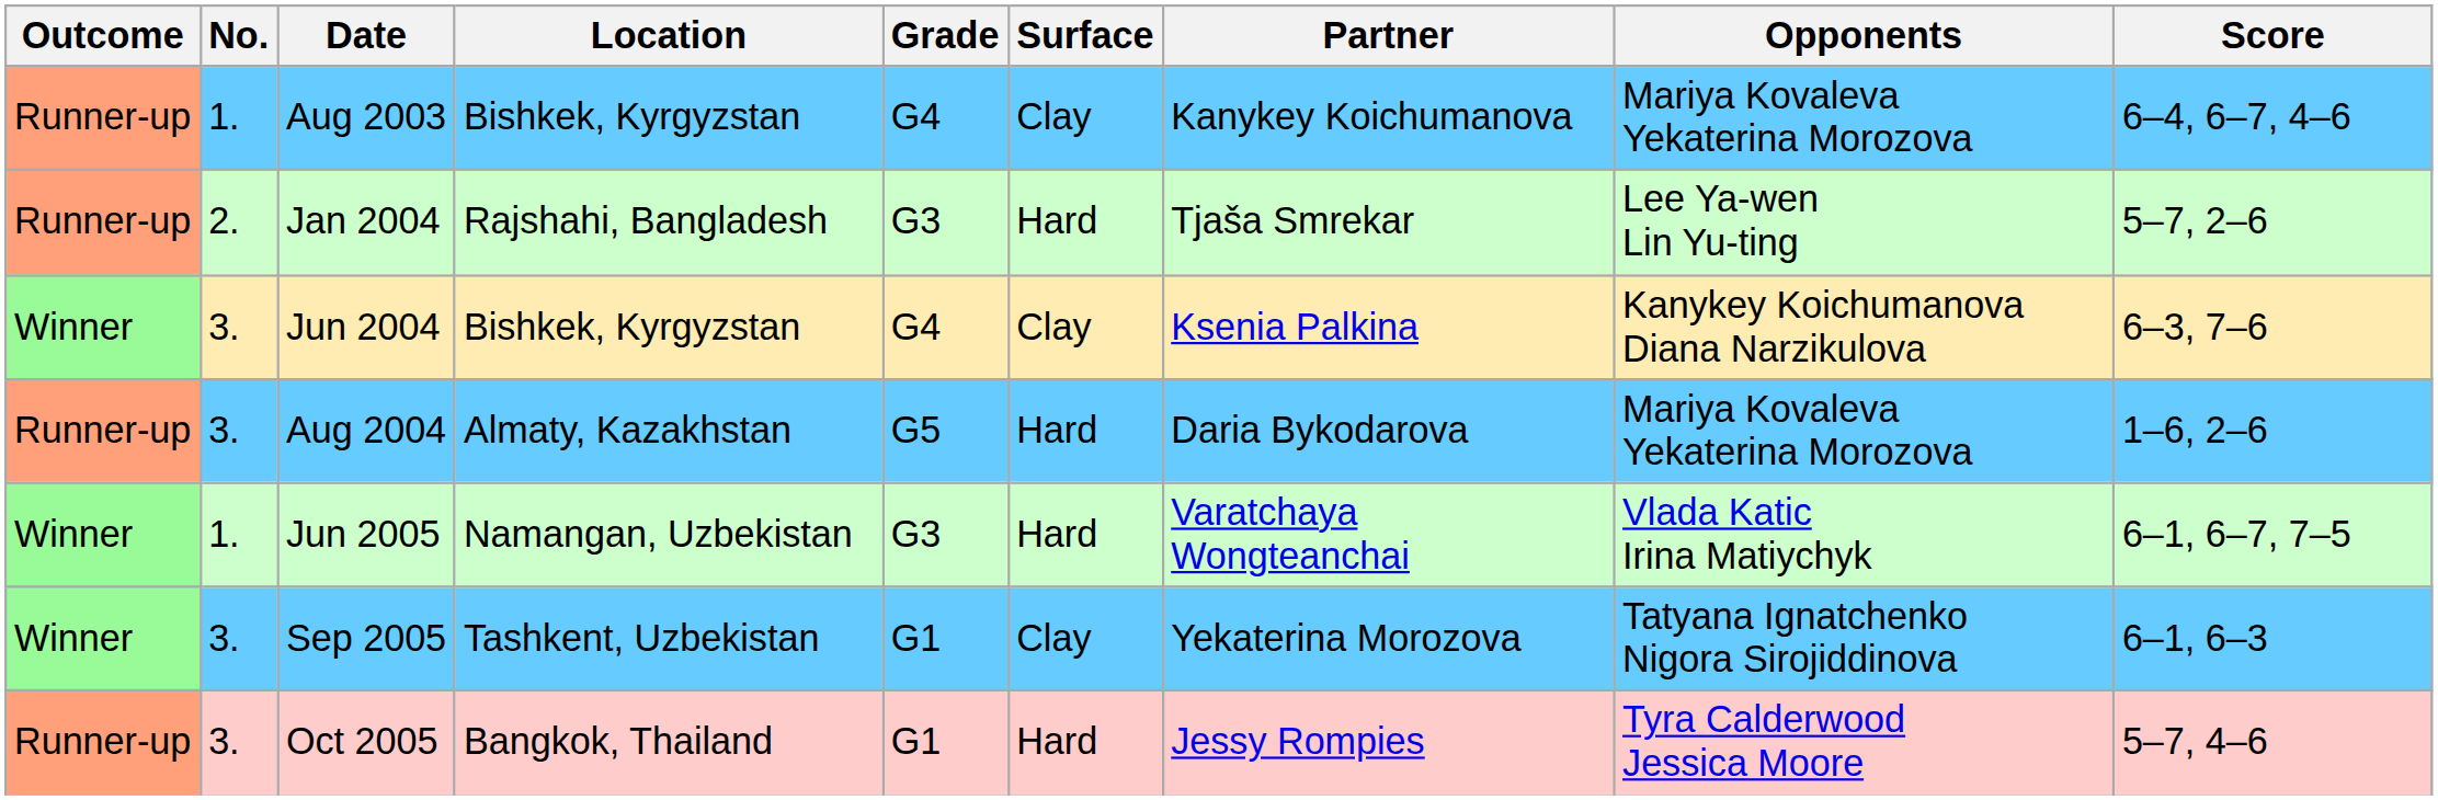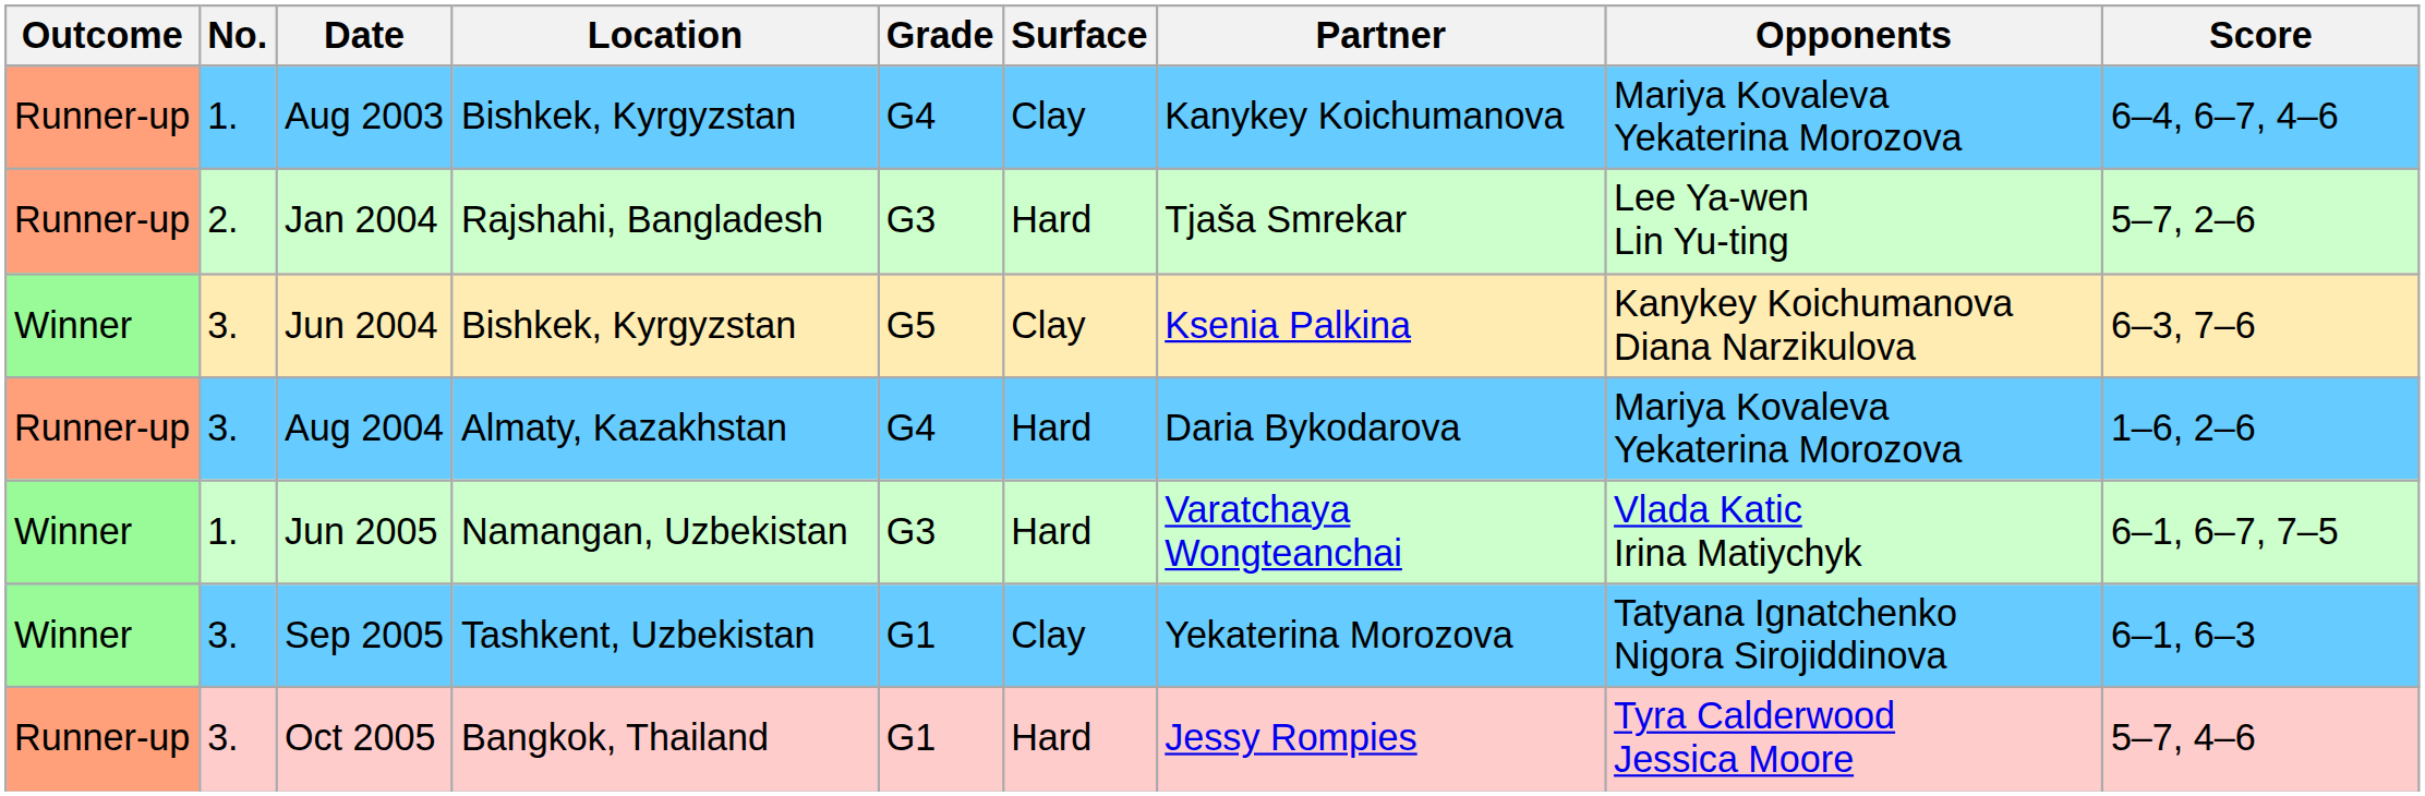Jun 2004 | Grade: G4 -> G5
Aug 2004 | Grade: G5 -> G4
